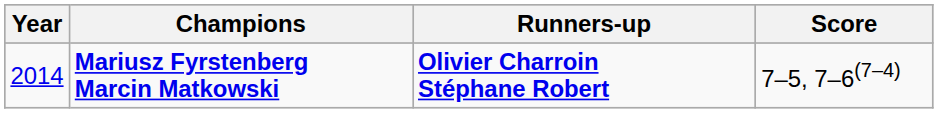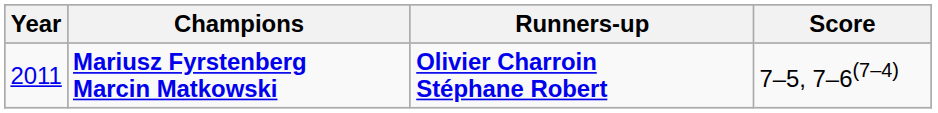Mariusz Fyrstenberg Marcin Matkowski | Year: 2014 -> 2011
